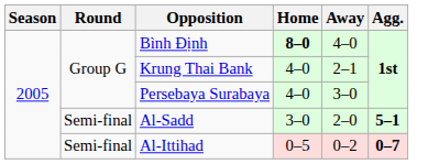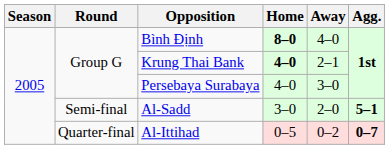Krung Thai Bank | Home: normal -> bold
Al-Ittihad | Round: Semi-final -> Quarter-final
